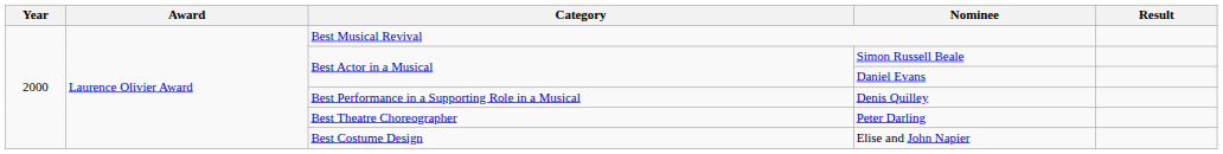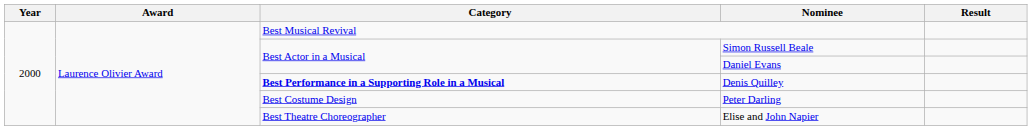Denis Quilley | Category: normal -> bold
Peter Darling | Category: Best Theatre Choreographer -> Best Costume Design
Elise and John Napier | Category: Best Costume Design -> Best Theatre Choreographer
